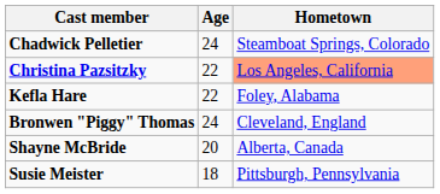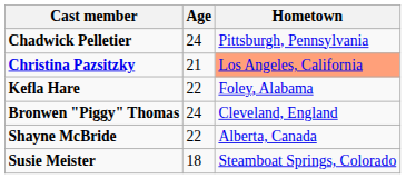Chadwick Pelletier | Hometown: Steamboat Springs, Colorado -> Pittsburgh, Pennsylvania
Christina Pazsitzky | Age: 22 -> 21
Shayne McBride | Age: 20 -> 22
Susie Meister | Hometown: Pittsburgh, Pennsylvania -> Steamboat Springs, Colorado
